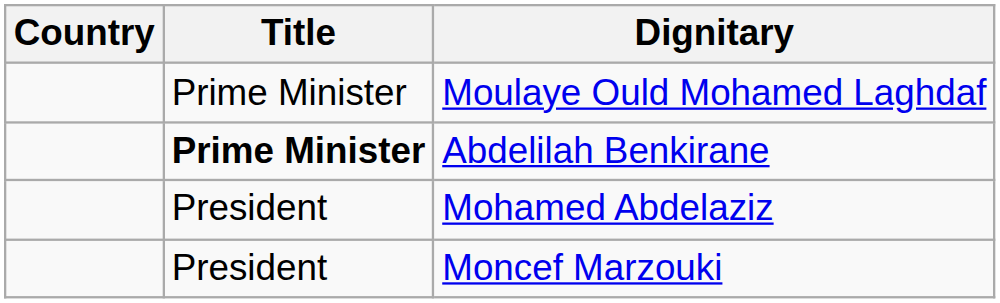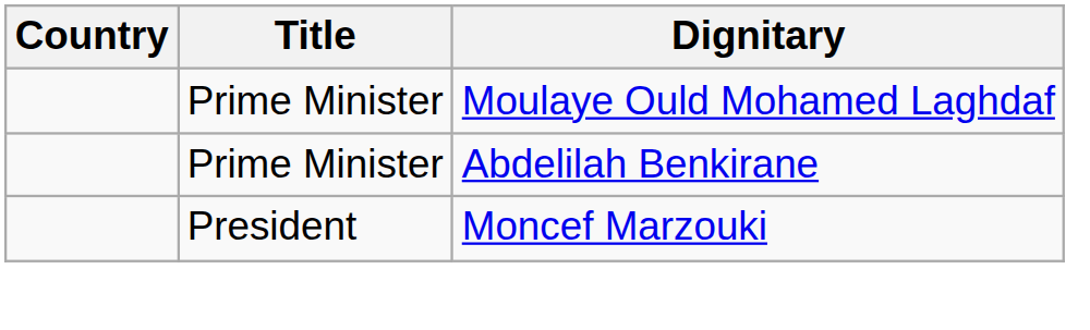Abdelilah Benkirane | Title: bold -> normal
- row: President | Mohamed Abdelaziz
